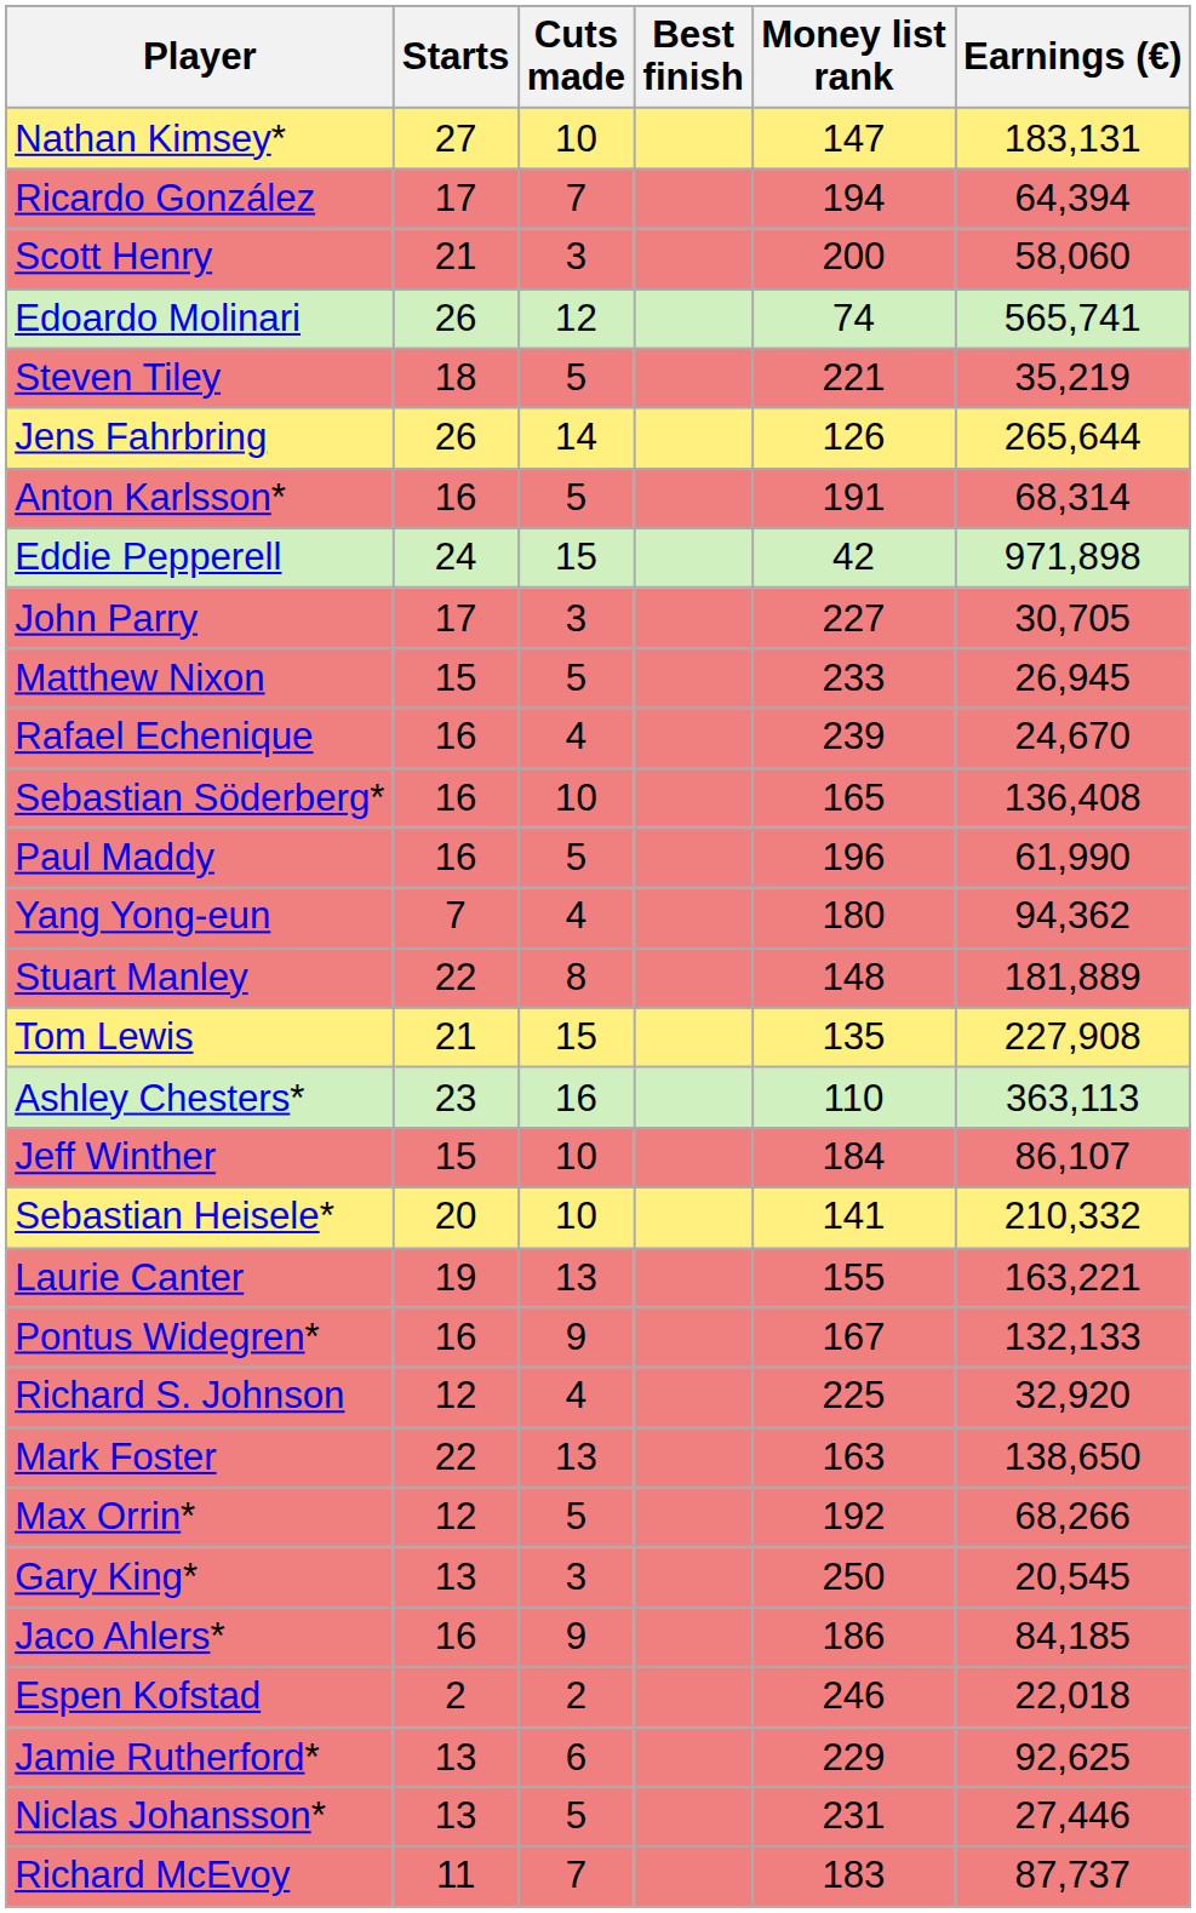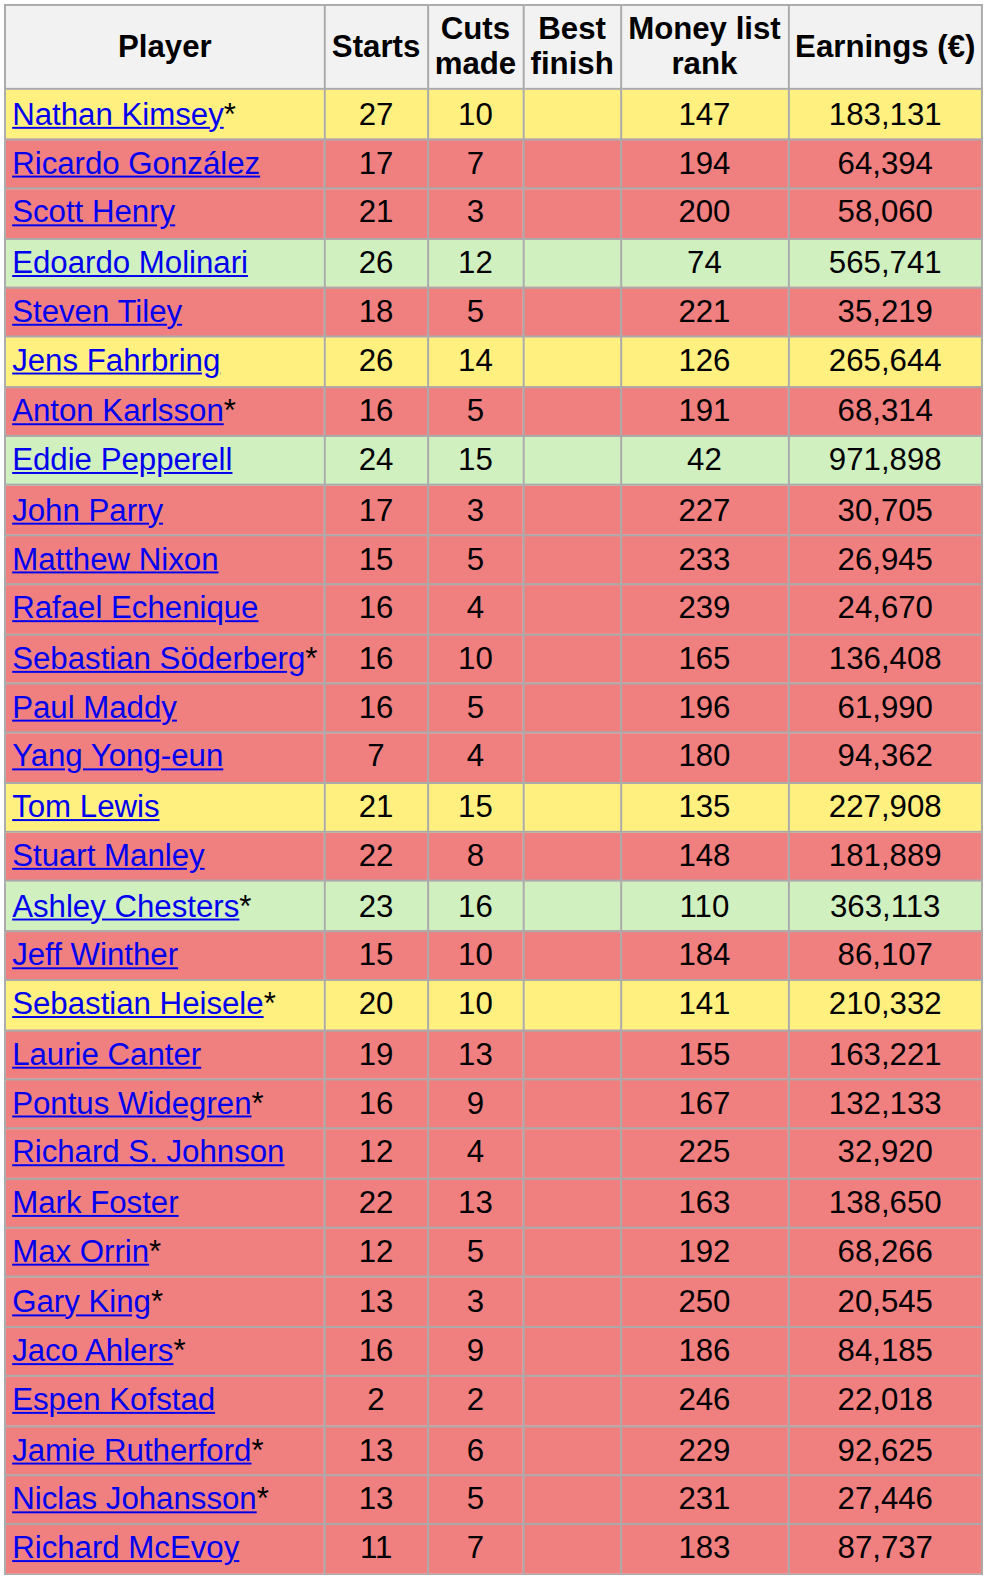rows swapped: Tom Lewis <-> Stuart Manley
